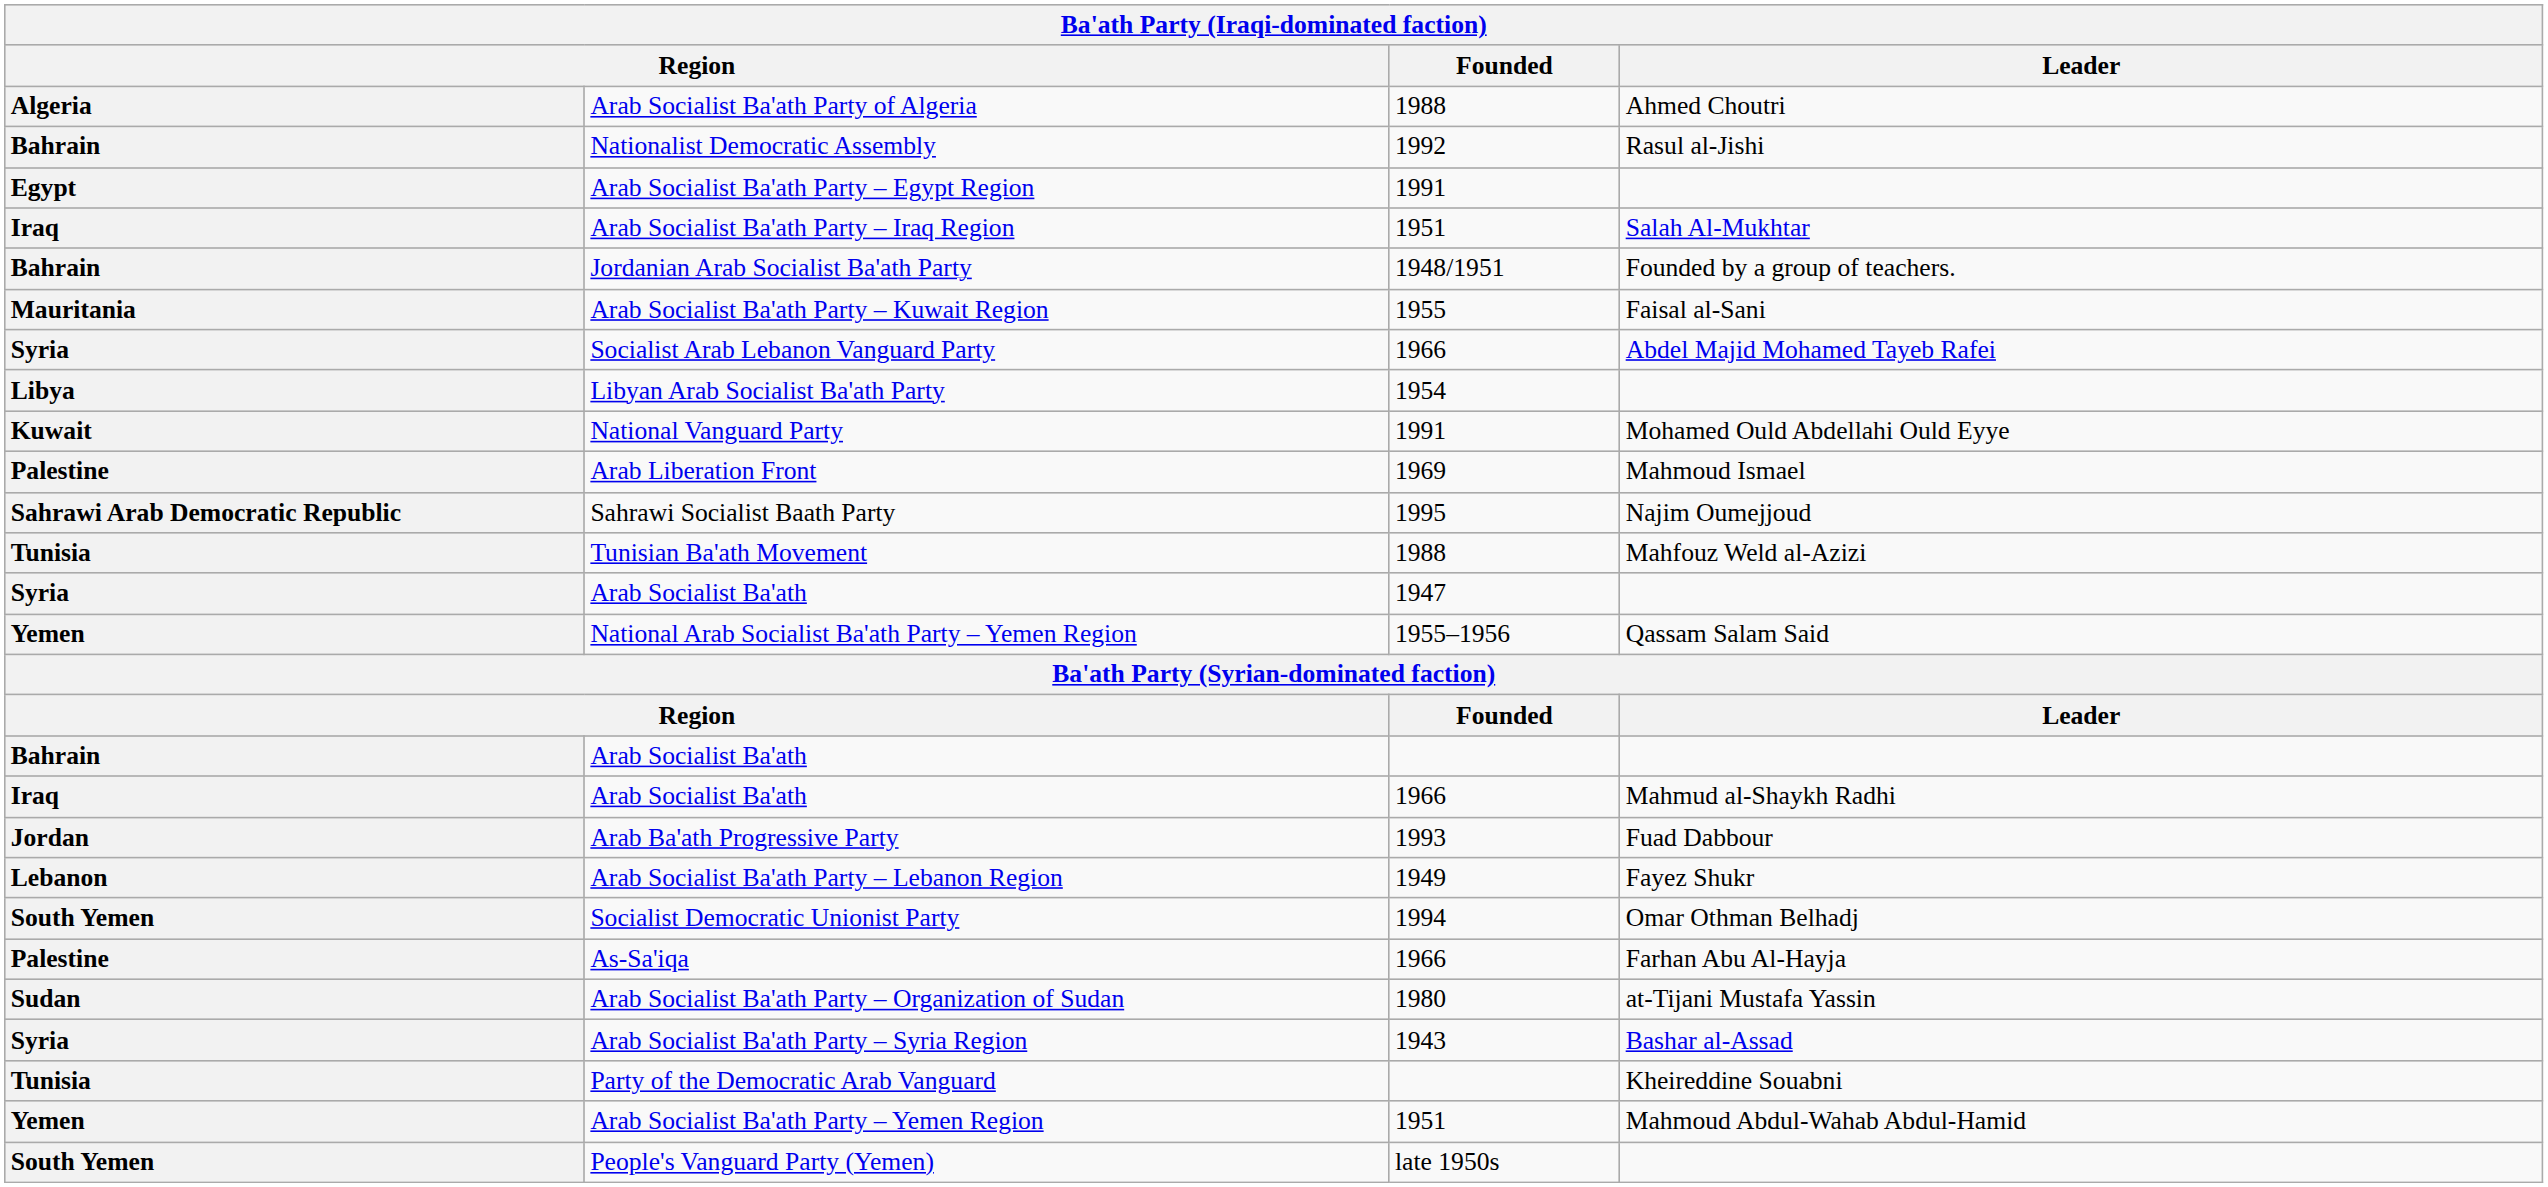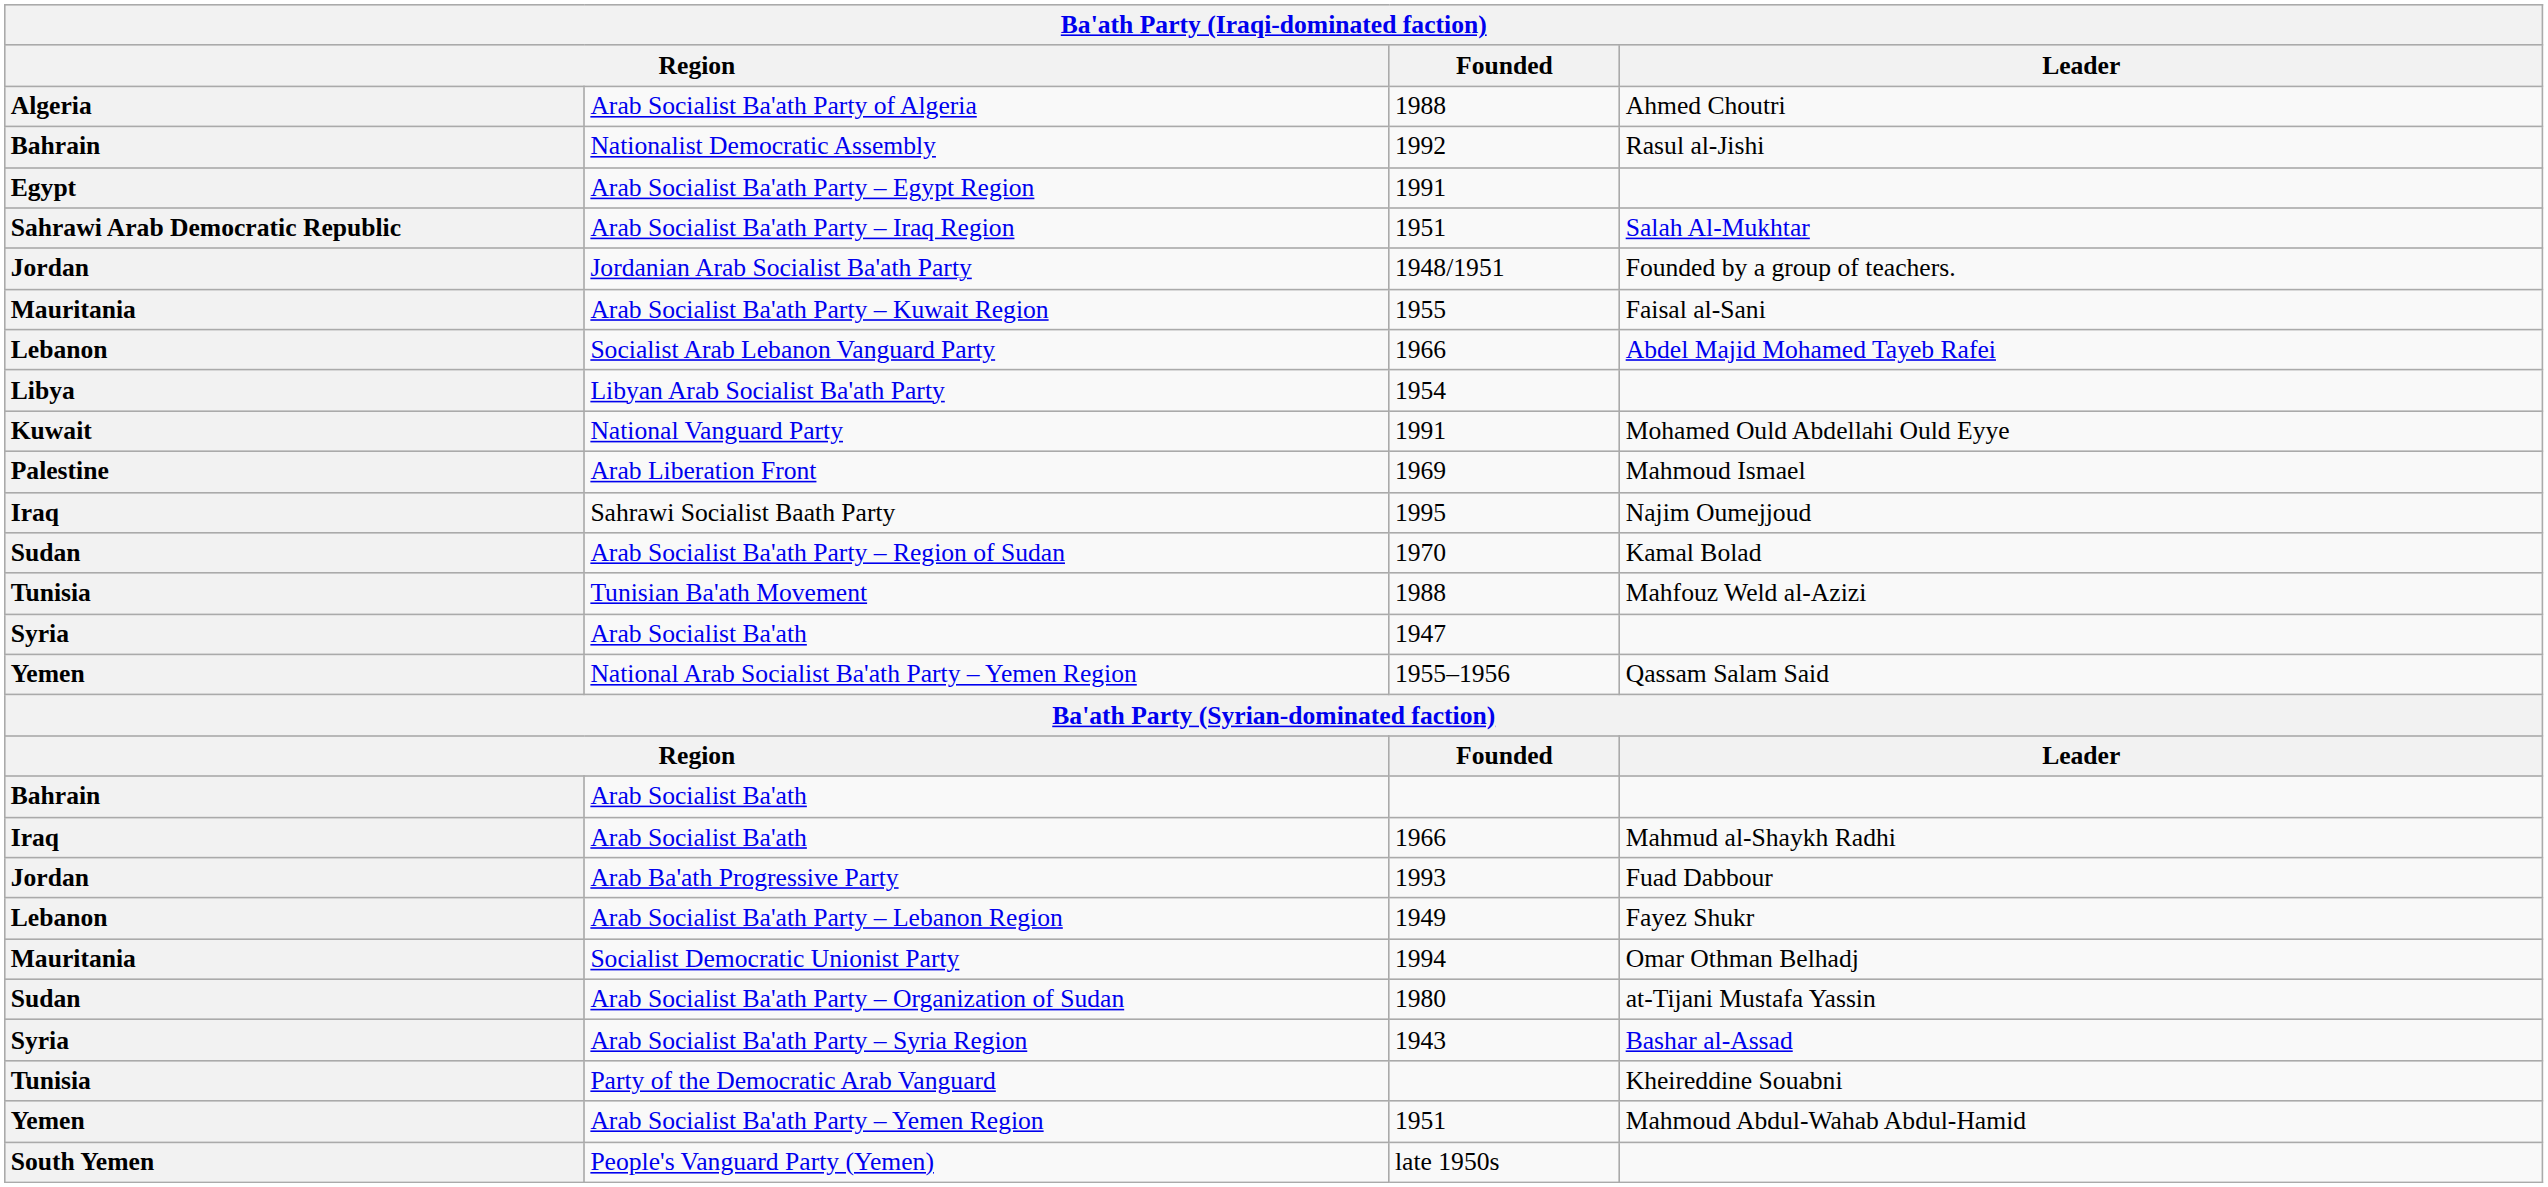Arab Socialist Ba'ath Party – Iraq Region | column 1: Iraq -> Sahrawi Arab Democratic Republic
Jordanian Arab Socialist Ba'ath Party | column 1: Bahrain -> Jordan
Socialist Arab Lebanon Vanguard Party | column 1: Syria -> Lebanon
Sahrawi Socialist Baath Party | column 1: Sahrawi Arab Democratic Republic -> Iraq
+ row: Sudan | Arab Socialist Ba'ath Party – Region of Sudan | 1970 | Kamal Bolad
Socialist Democratic Unionist Party | column 1: South Yemen -> Mauritania
- row: Palestine | As-Sa'iqa | 1966 | Farhan Abu Al-Hayja
